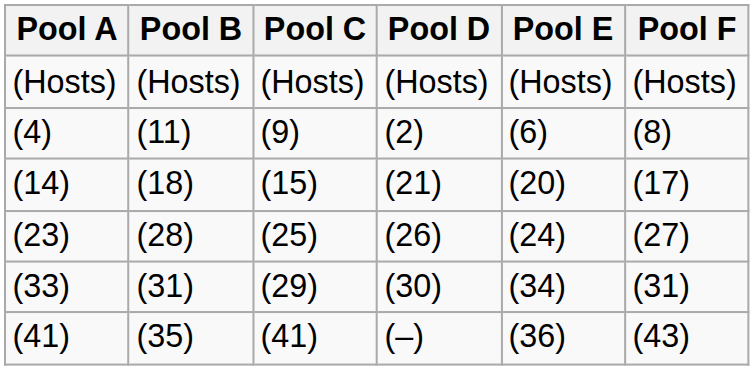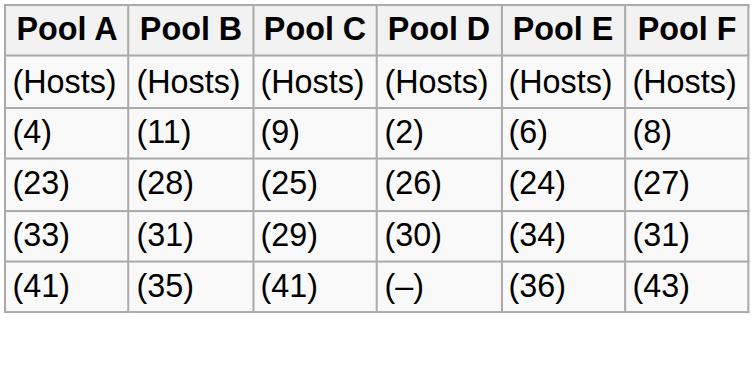- row: (14) | (18) | (15) | (21) | (20) | (17)
